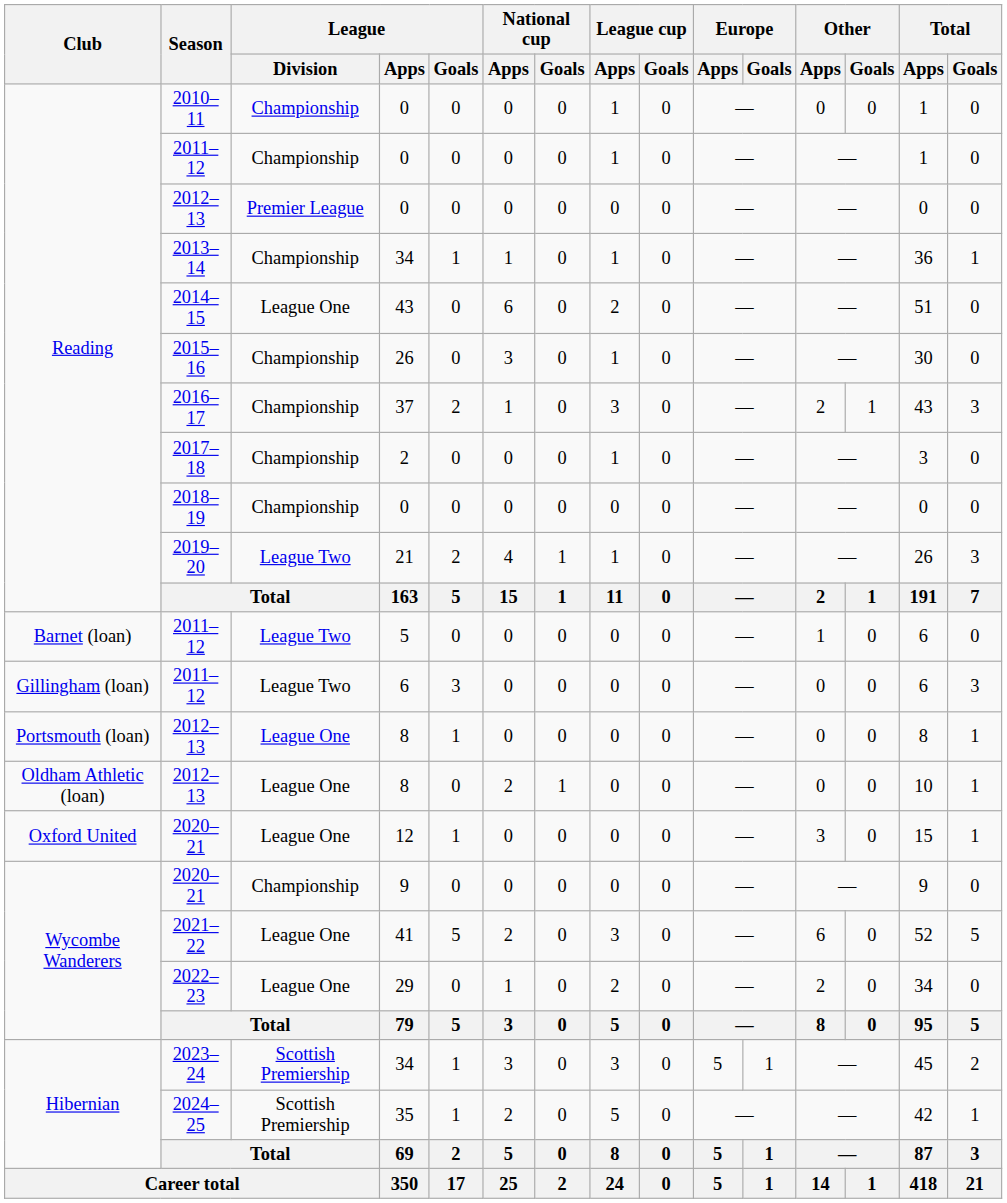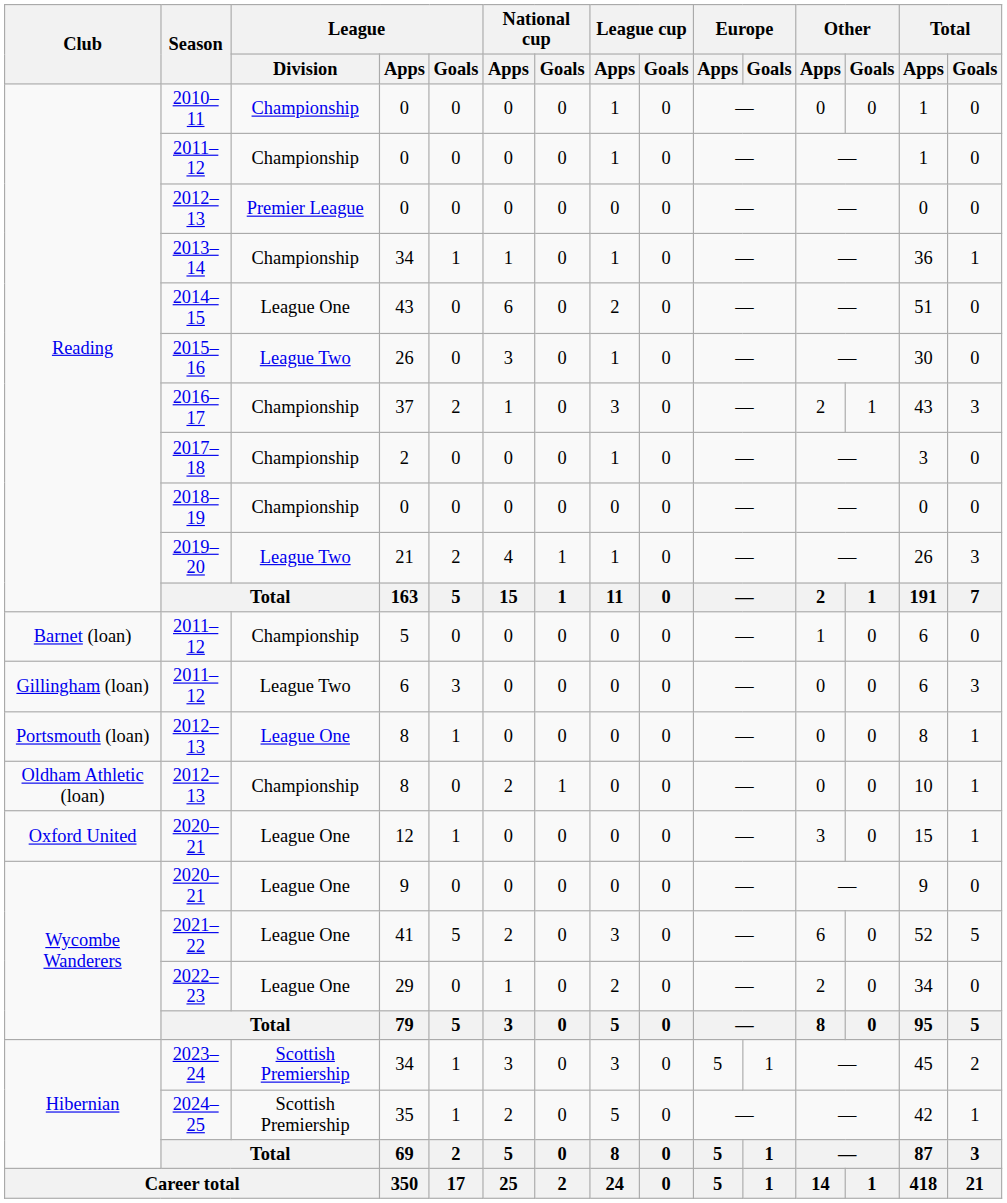2015–16 | League / Division: Championship -> League Two
Barnet (loan) / 2011–12 | League / Division: League Two -> Championship
Oldham Athletic (loan) / 2012–13 | League / Division: League One -> Championship
Wycombe Wanderers / 2020–21 | League / Division: Championship -> League One
